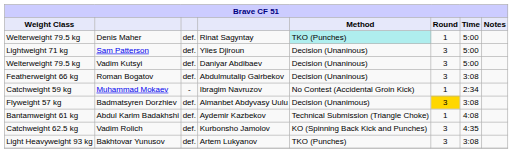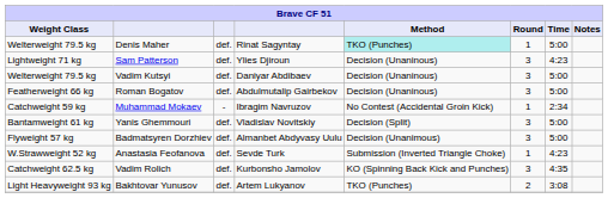Sam Patterson | Time: 5:00 -> 4:23
Roman Bogatov | Time: 3:08 -> 5:00
+ row: Bantamweight 61 kg | Yanis Ghemmouri | def. | Vladislav Novitskiy | Decision (Split) | 3 | 5:00
Badmatsyren Dorzhiev | Round: gold background -> no background
Badmatsyren Dorzhiev | Time: 3:08 -> 5:00
- row: Bantamweight 61 kg | Abdul Karim Badakhshi | def. | Aydemir Kazbekov | Technical Submission (Triangle Choke) | 1 | 4:08
+ row: W.Strawweight 52 kg | Anastasia Feofanova | def. | Sevde Turk | Submission (Inverted Triangle Choke) | 1 | 4:23
Bakhtovar Yunusov | Round: 3 -> 2
